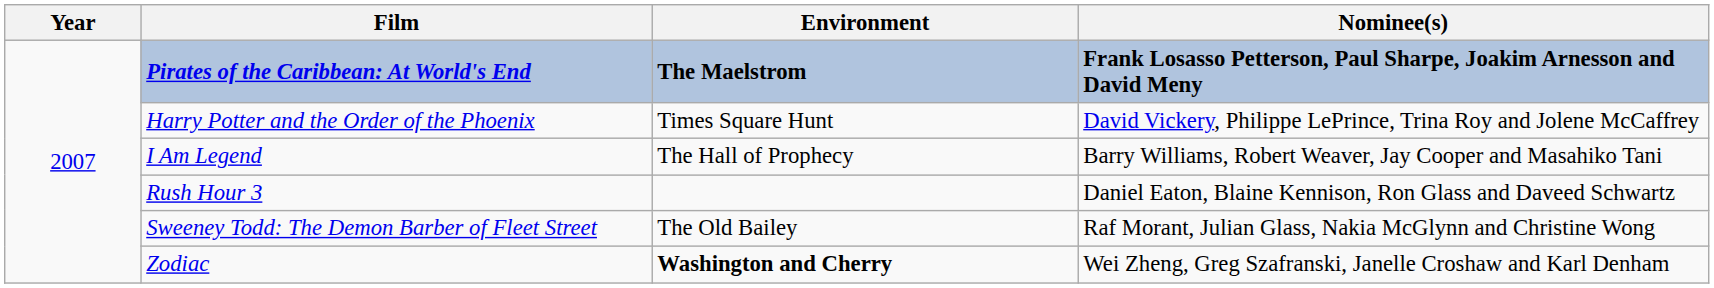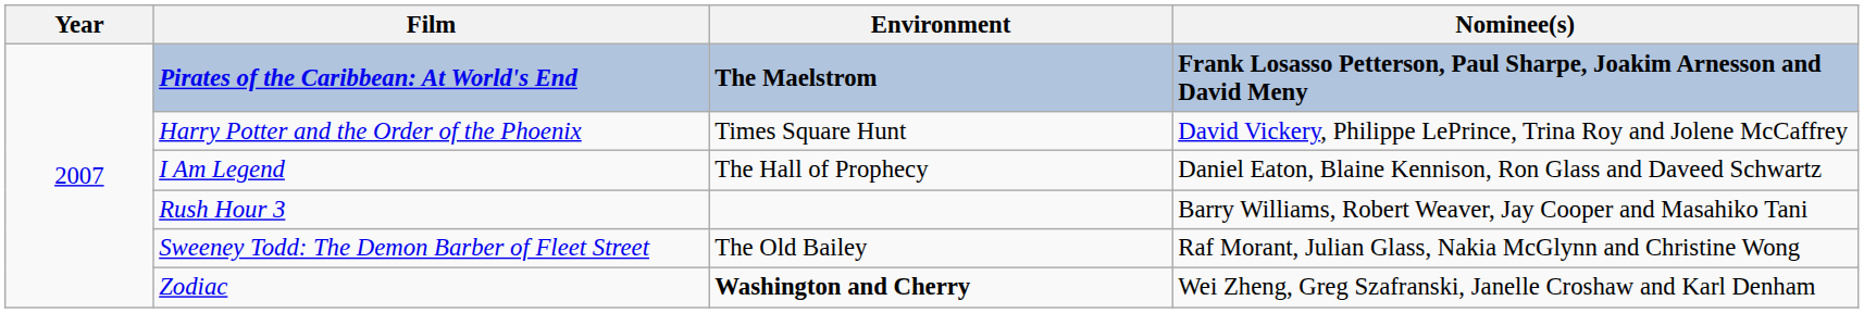I Am Legend | Nominee(s): Barry Williams, Robert Weaver, Jay Cooper and Masahiko Tani -> Daniel Eaton, Blaine Kennison, Ron Glass and Daveed Schwartz
Rush Hour 3 | Nominee(s): Daniel Eaton, Blaine Kennison, Ron Glass and Daveed Schwartz -> Barry Williams, Robert Weaver, Jay Cooper and Masahiko Tani
